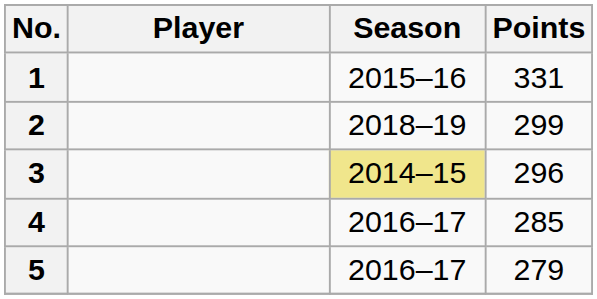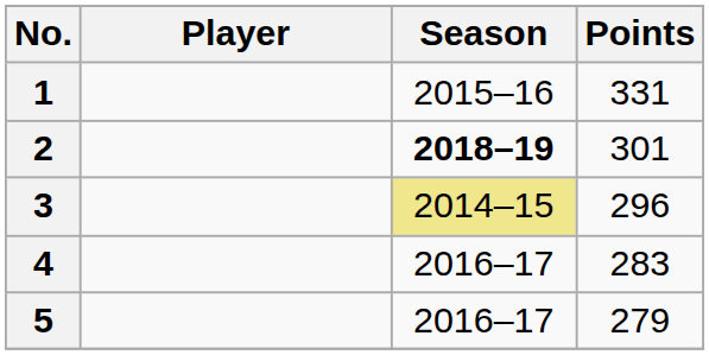2 | Season: normal -> bold
2 | Points: 299 -> 301
4 | Points: 285 -> 283
